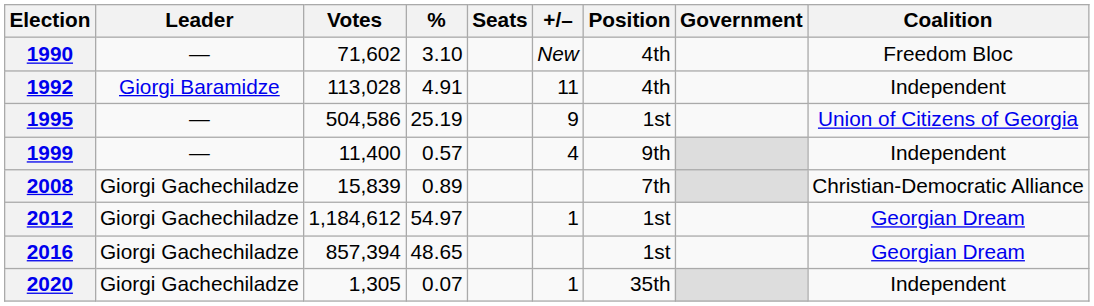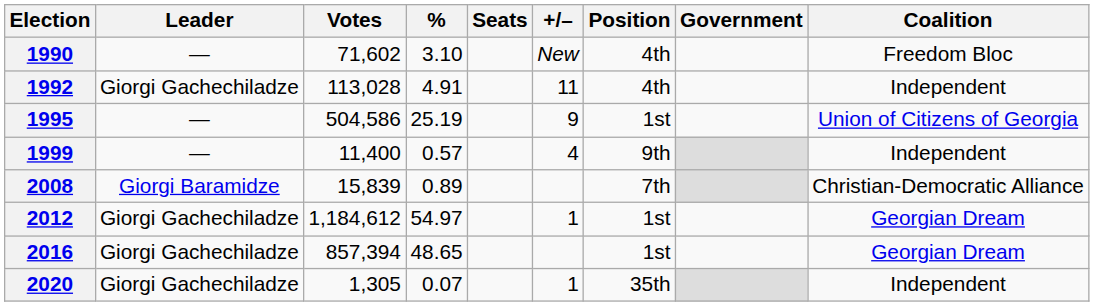1992 | Leader: Giorgi Baramidze -> Giorgi Gachechiladze
2008 | Leader: Giorgi Gachechiladze -> Giorgi Baramidze
